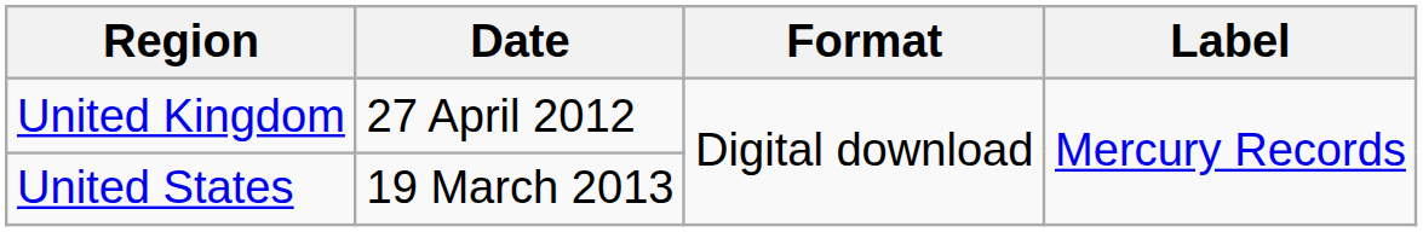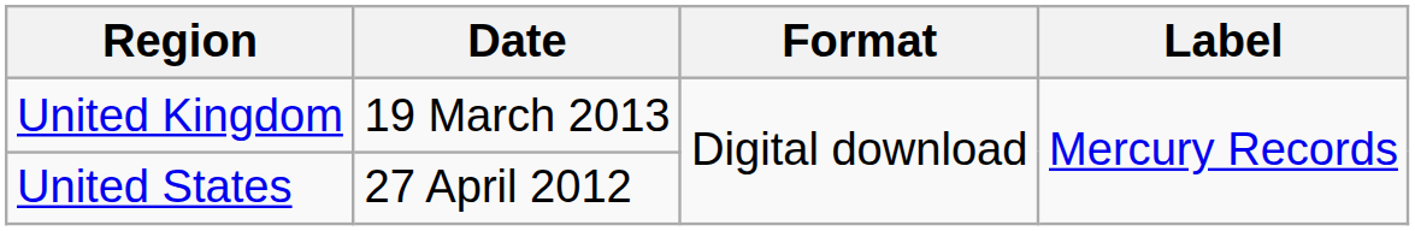United Kingdom | Date: 27 April 2012 -> 19 March 2013
United States | Date: 19 March 2013 -> 27 April 2012
